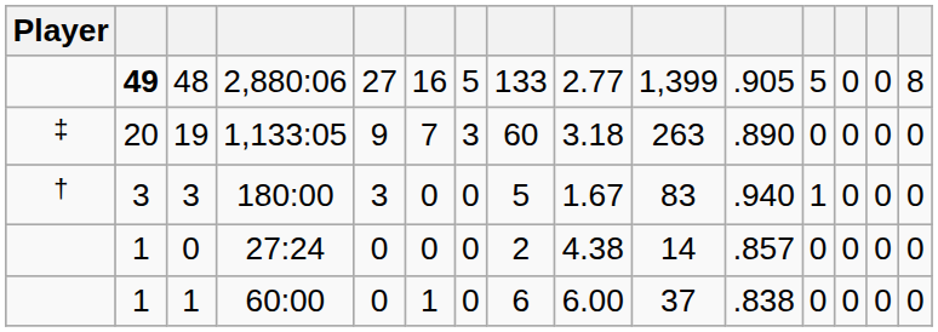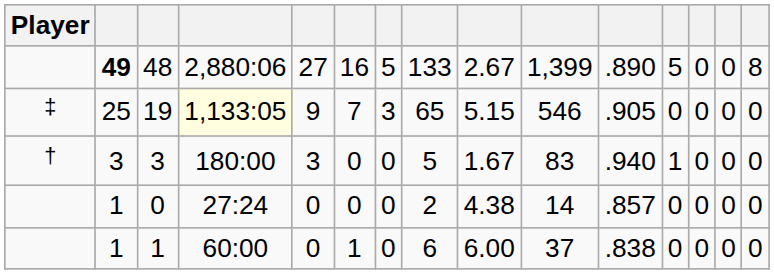48 | column 9: 2.77 -> 2.67
48 | column 11: .905 -> .890
19 | column 2: 20 -> 25
19 | column 4: no background -> lightyellow background
19 | column 8: 60 -> 65
19 | column 9: 3.18 -> 5.15
19 | column 10: 263 -> 546
19 | column 11: .890 -> .905
